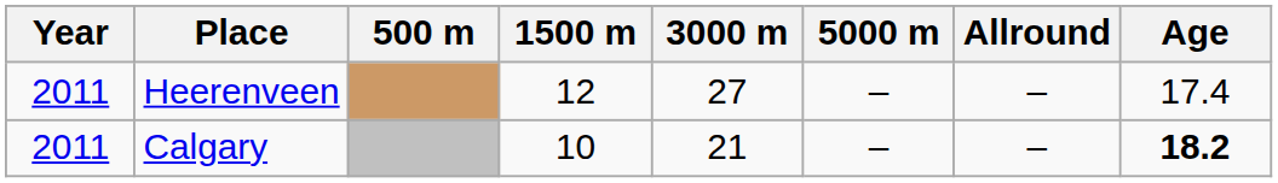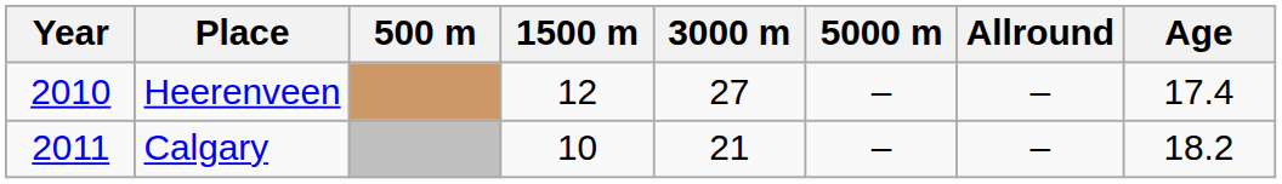Heerenveen | Year: 2011 -> 2010
Calgary | Age: bold -> normal
